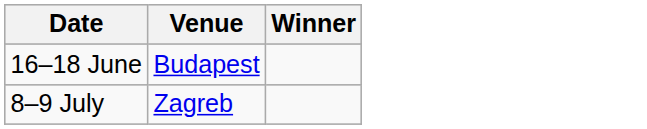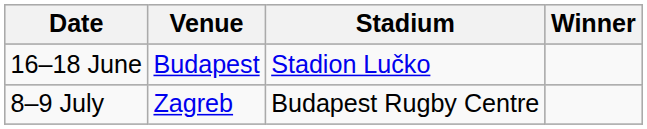+ column: Stadium | Stadion Lučko | Budapest Rugby Centre
